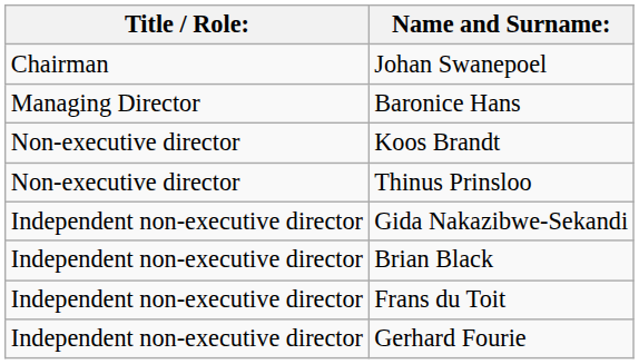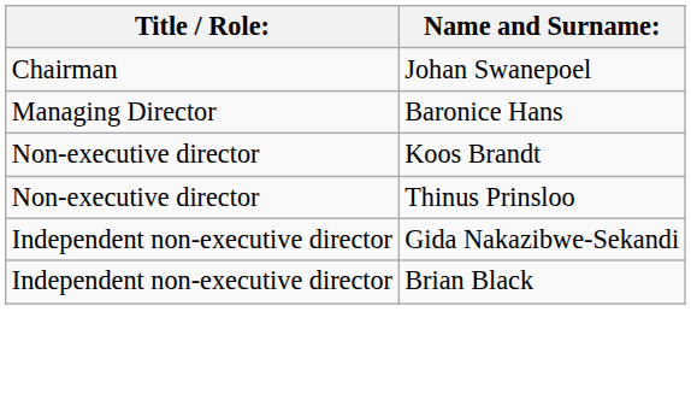- row: Independent non-executive director | Frans du Toit
- row: Independent non-executive director | Gerhard Fourie
